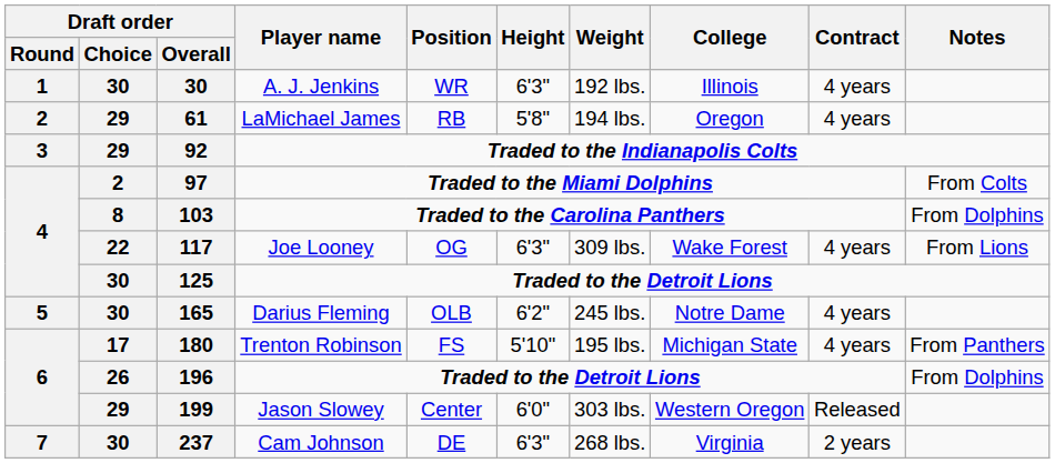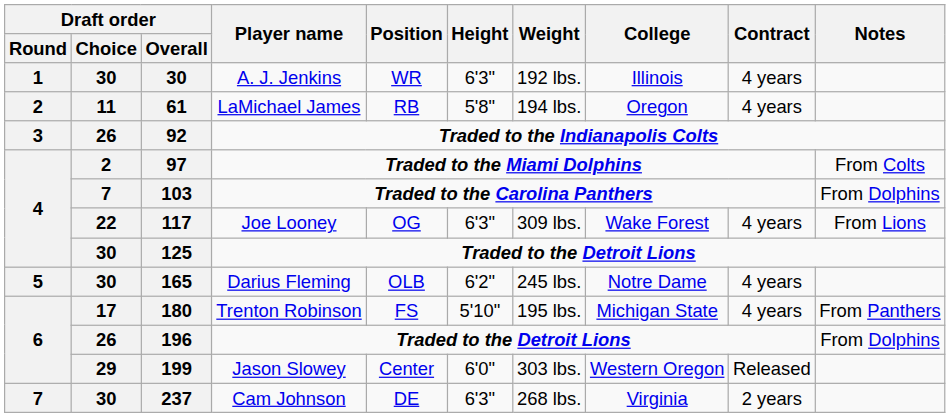LaMichael James | Draft order / Choice: 29 -> 11
Traded to the Indianapolis Colts | Draft order / Choice: 29 -> 26
Traded to the Carolina Panthers | Draft order / Choice: 8 -> 7
